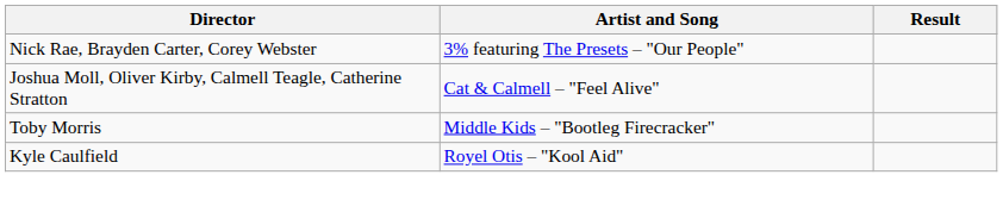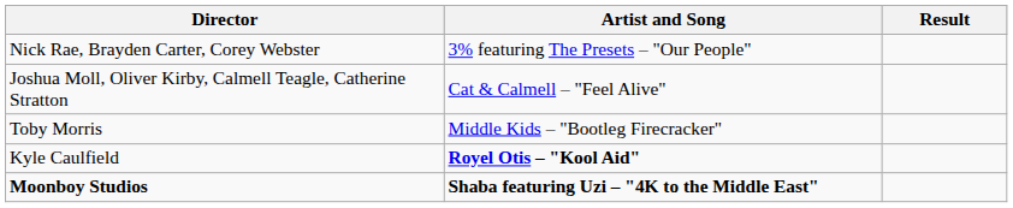Kyle Caulfield | Artist and Song: normal -> bold
+ row: Moonboy Studios | Shaba featuring Uzi – "4K to the Middle East"
